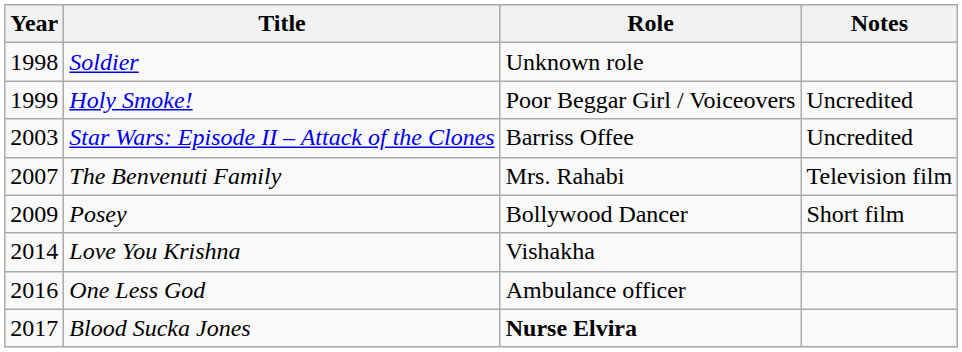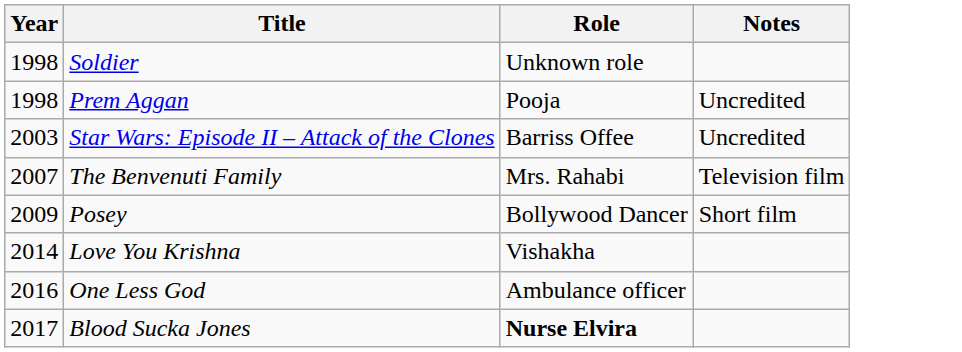+ row: 1998 | Prem Aggan | Pooja | Uncredited
- row: 1999 | Holy Smoke! | Poor Beggar Girl / Voiceovers | Uncredited
